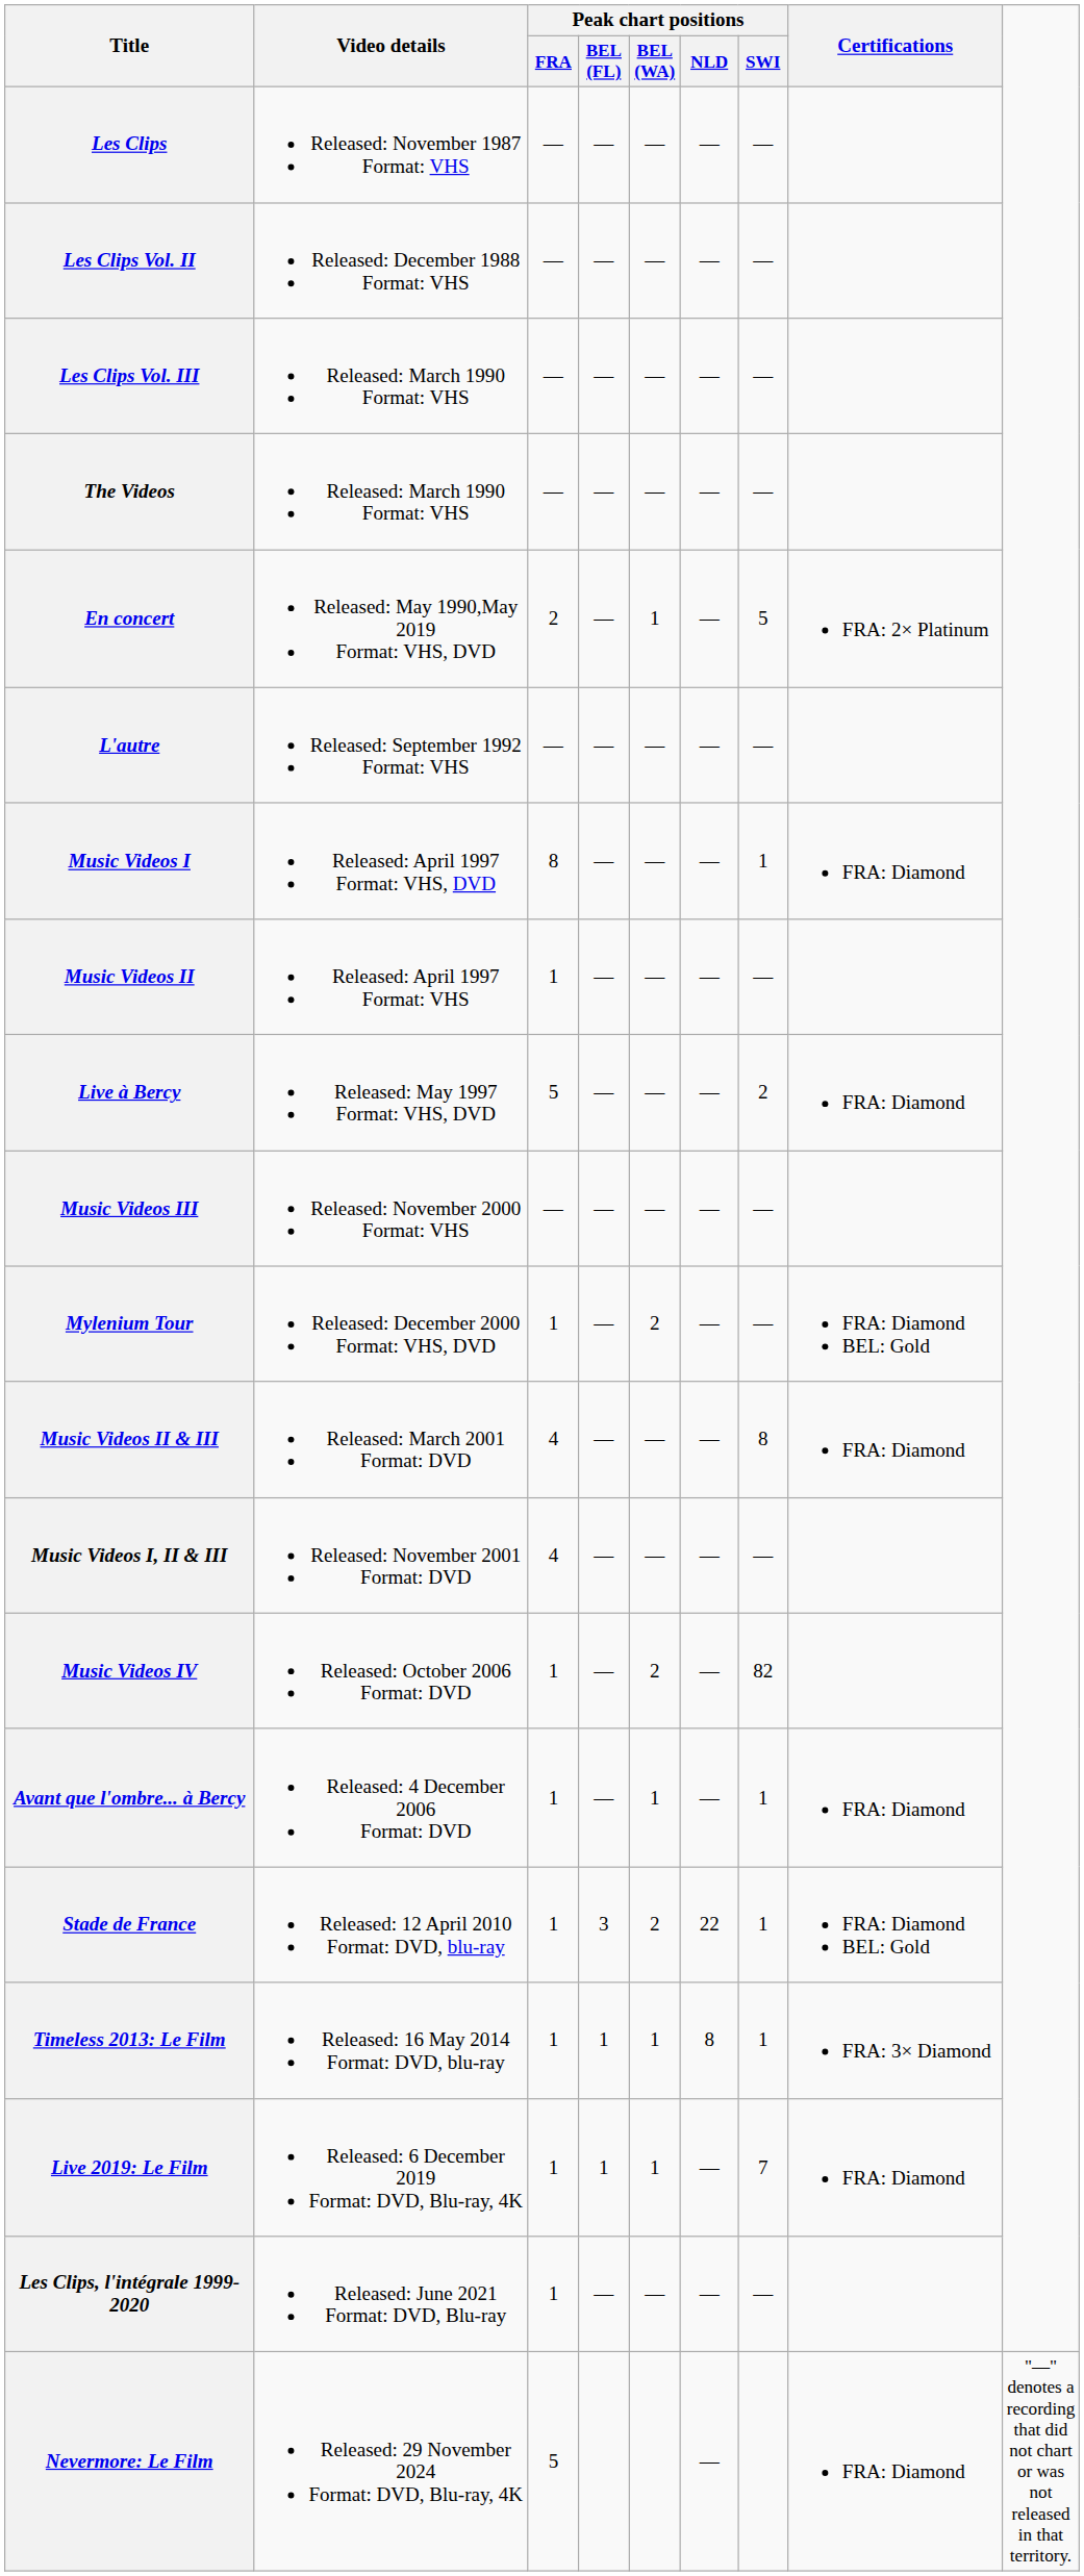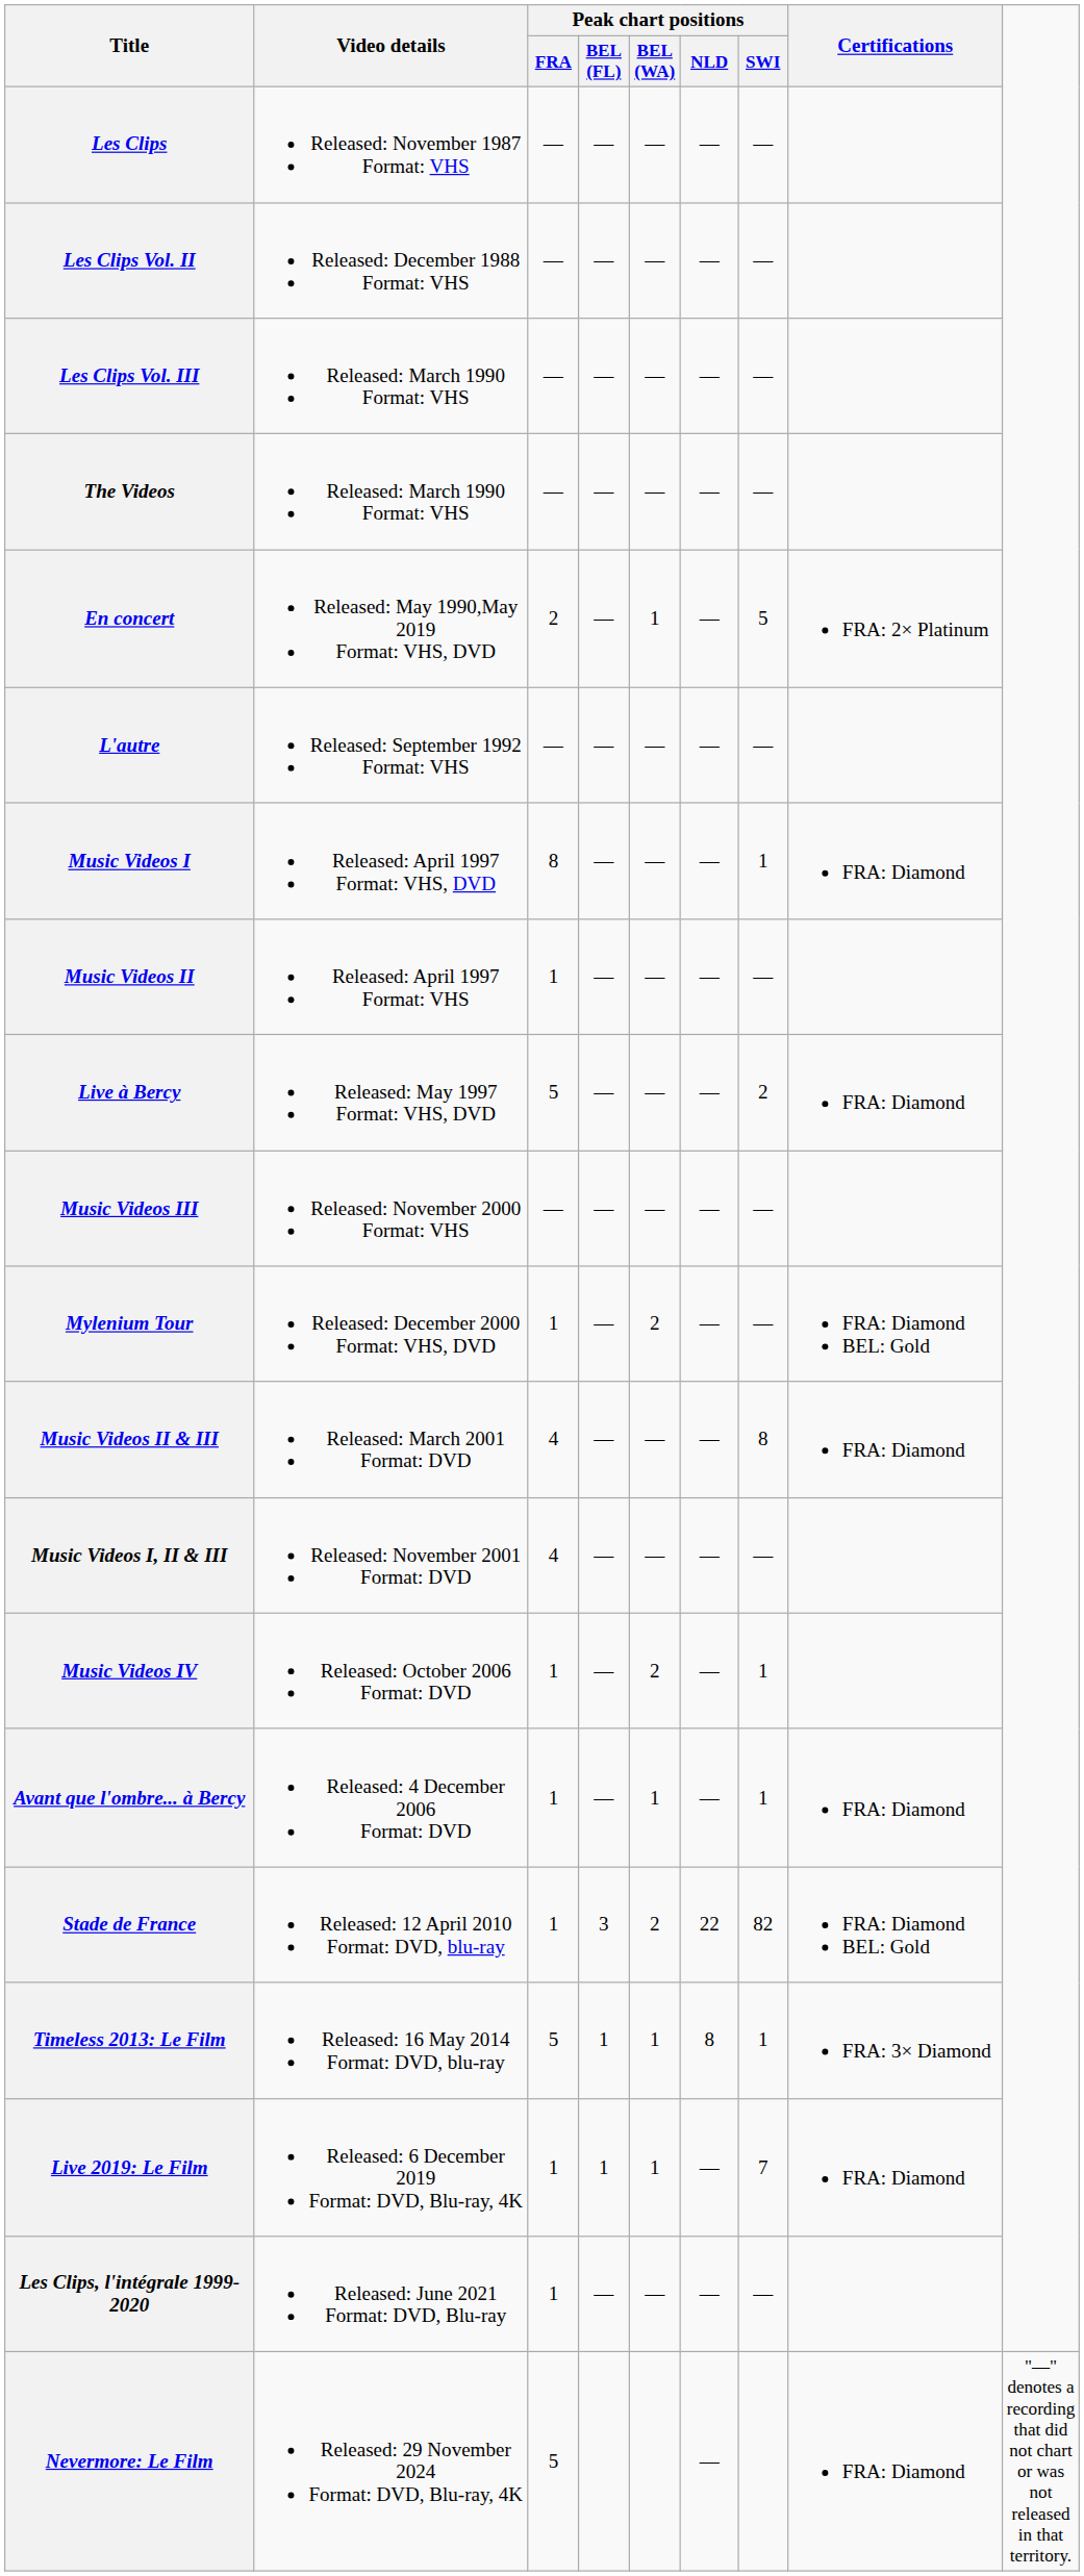Music Videos IV | Peak chart positions / SWI: 82 -> 1
Stade de France | Peak chart positions / SWI: 1 -> 82
Timeless 2013: Le Film | Peak chart positions / FRA: 1 -> 5
